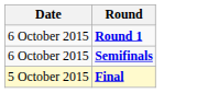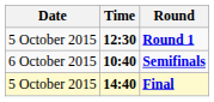+ column: Time | 12:30 | 10:40 | 14:40
Round 1 | Date: 6 October 2015 -> 5 October 2015
